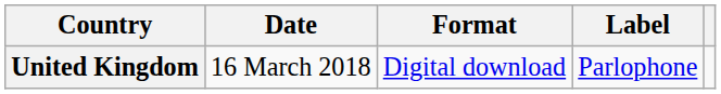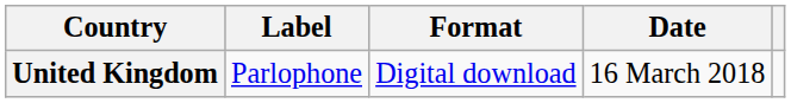columns swapped: Date <-> Label
